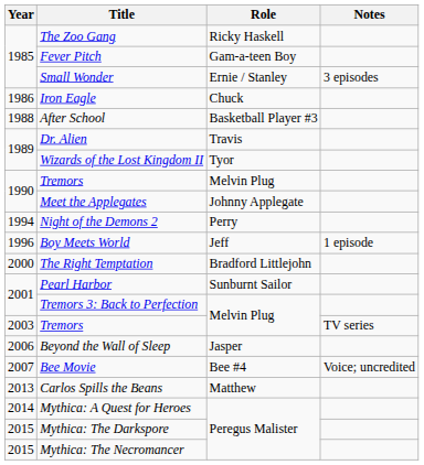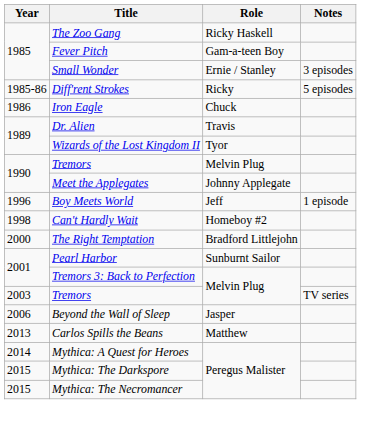+ row: 1985-86 | Diff'rent Strokes | Ricky | 5 episodes
- row: 1988 | After School | Basketball Player #3
- row: 1994 | Night of the Demons 2 | Perry
+ row: 1998 | Can't Hardly Wait | Homeboy #2
- row: 2007 | Bee Movie | Bee #4 | Voice; uncredited
